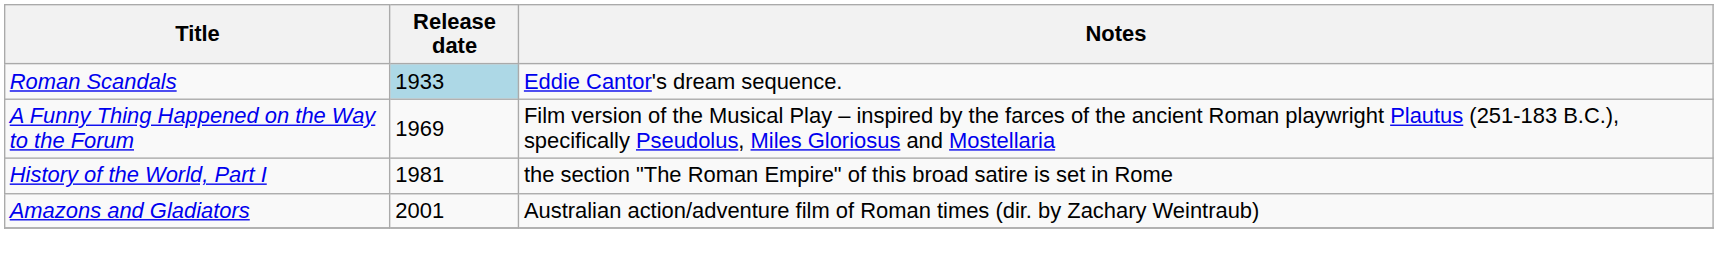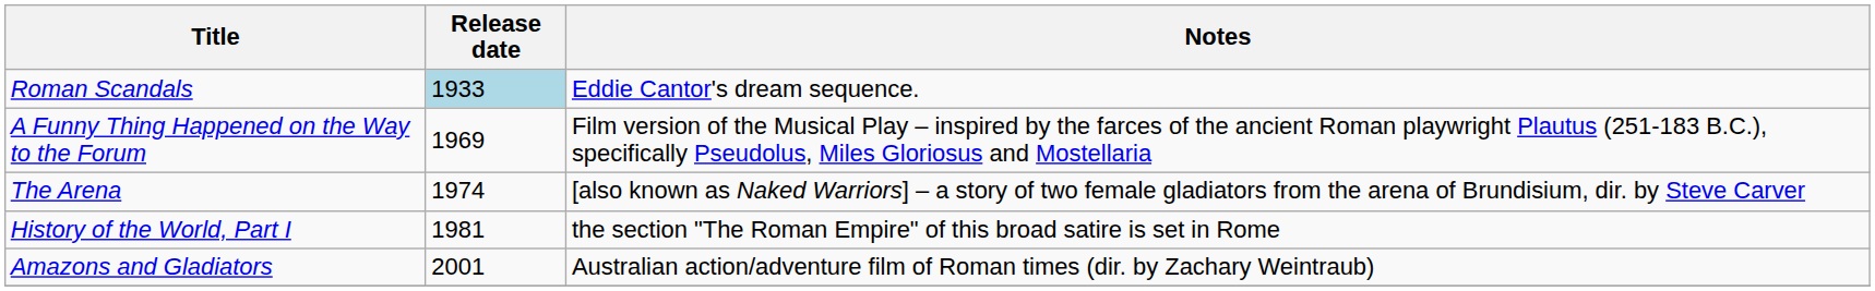+ row: The Arena | 1974 | [also known as Naked Warriors] – a story of two female gladiators from the arena of Brundisium, dir. by Steve Carver
